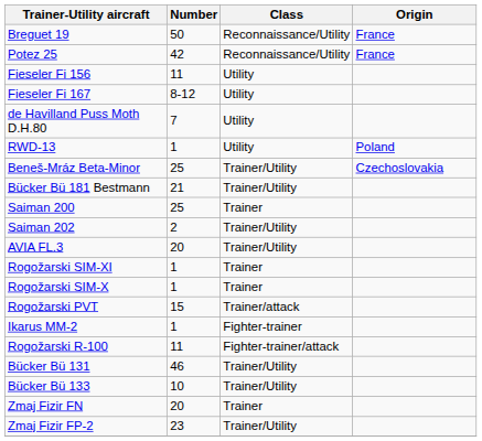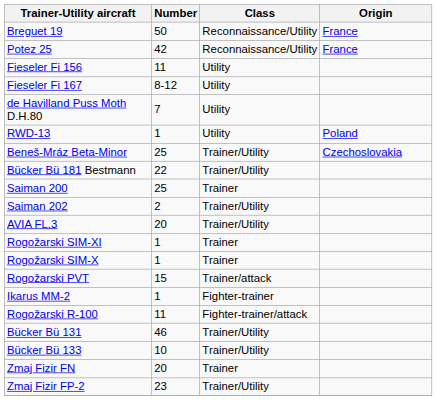Bücker Bü 181 Bestmann | Number: 21 -> 22
